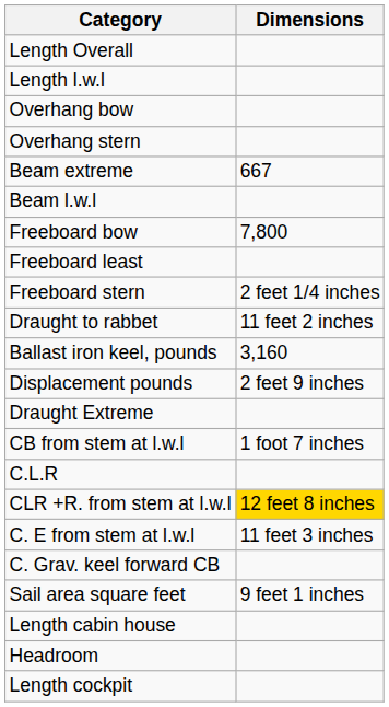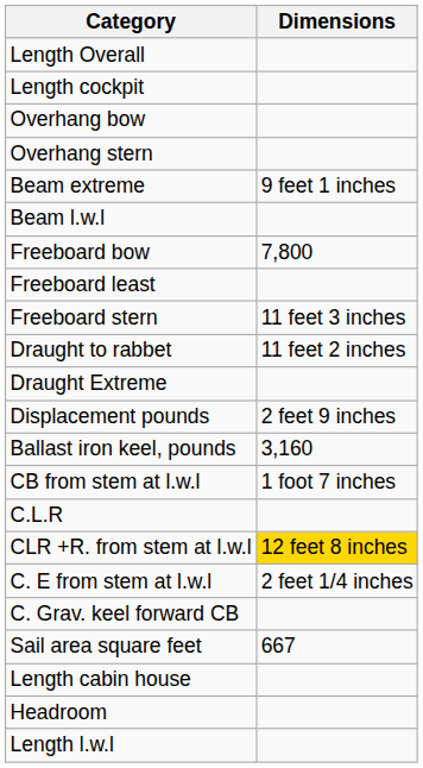rows swapped: Length l.w.l <-> Length cockpit
Beam extreme | Dimensions: 667 -> 9 feet 1 inches
Freeboard stern | Dimensions: 2 feet 1/4 inches -> 11 feet 3 inches
rows swapped: Draught Extreme <-> Ballast iron keel, pounds
C. E from stem at l.w.l | Dimensions: 11 feet 3 inches -> 2 feet 1/4 inches
Sail area square feet | Dimensions: 9 feet 1 inches -> 667
